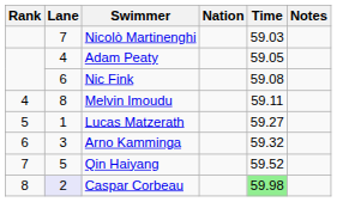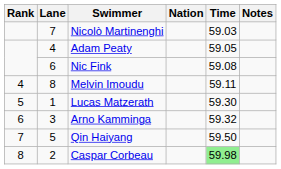Lucas Matzerath | Time: 59.27 -> 59.30
Qin Haiyang | Time: 59.52 -> 59.50
Caspar Corbeau | Lane: lavender background -> no background
